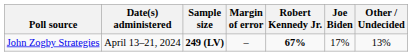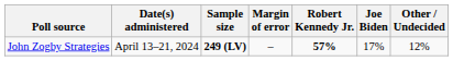John Zogby Strategies | Robert Kennedy Jr.: 67% -> 57%
John Zogby Strategies | Other / Undecided: 13% -> 12%
